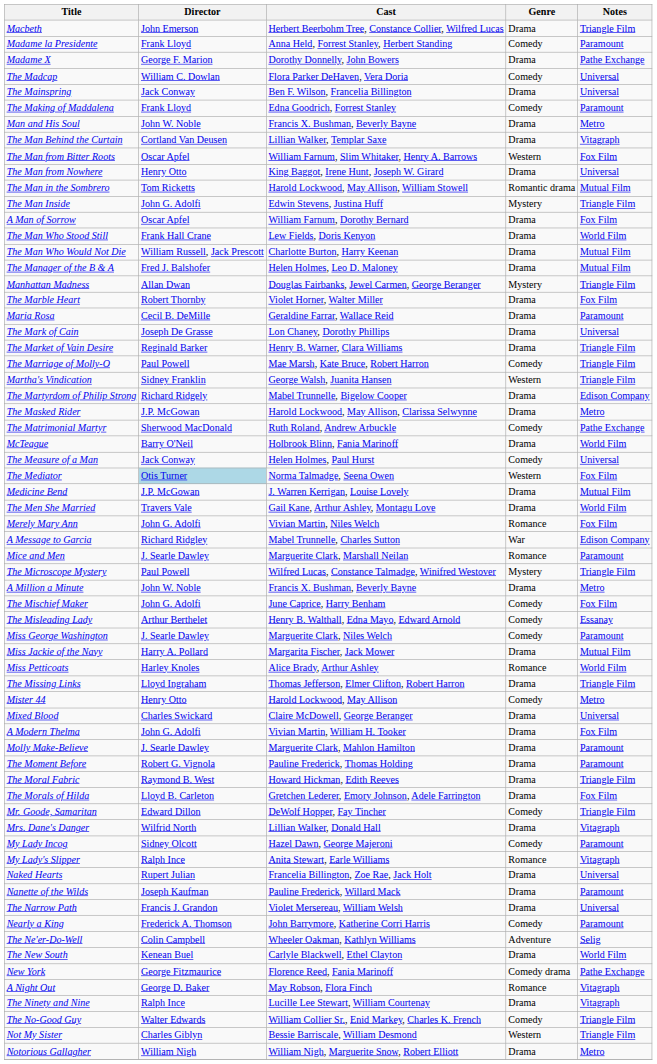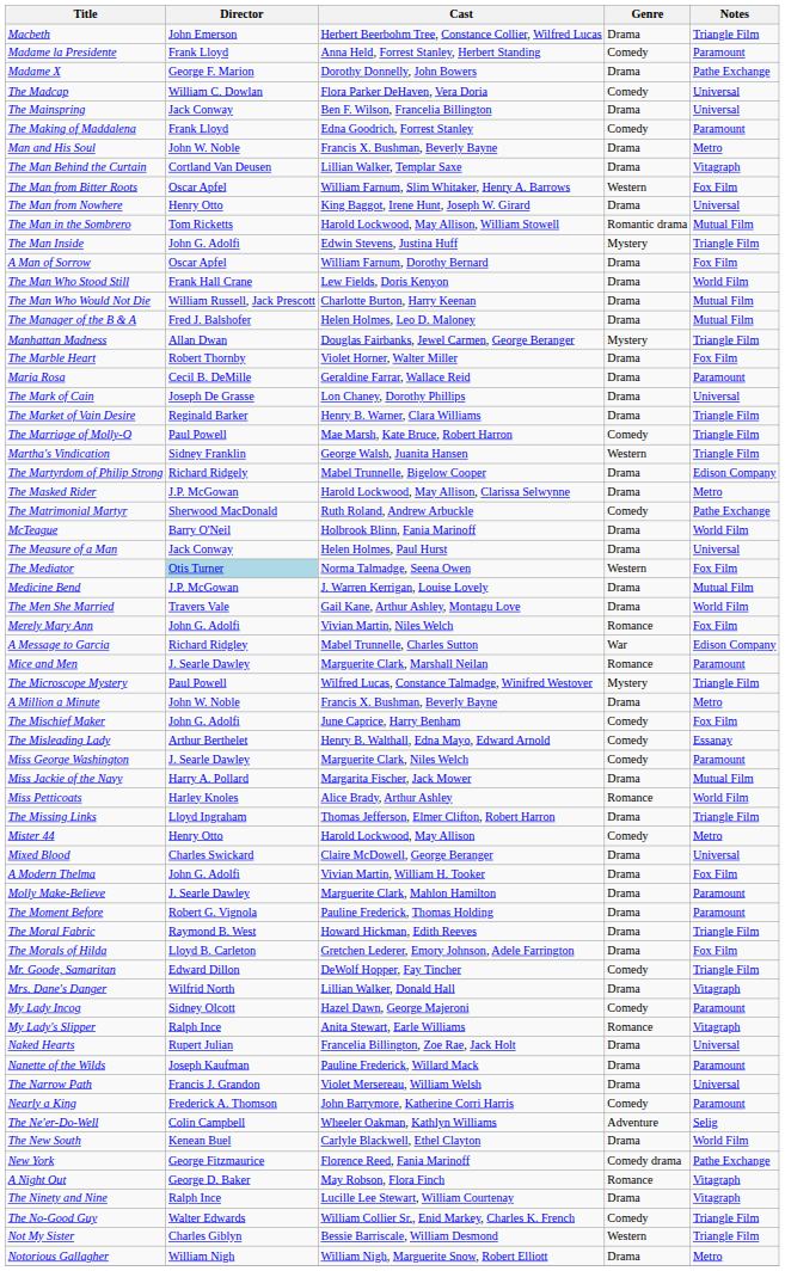The Measure of a Man | Genre: Comedy -> Drama
